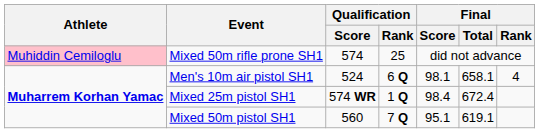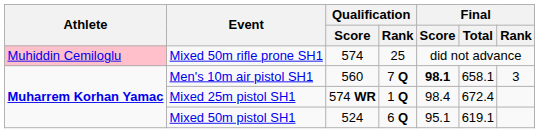Men's 10m air pistol SH1 | Qualification / Score: 524 -> 560
Men's 10m air pistol SH1 | Qualification / Rank: 6 Q -> 7 Q
Men's 10m air pistol SH1 | Final / Score: normal -> bold
Men's 10m air pistol SH1 | Final / Rank: 4 -> 3
Mixed 50m pistol SH1 | Qualification / Score: 560 -> 524
Mixed 50m pistol SH1 | Qualification / Rank: 7 Q -> 6 Q
